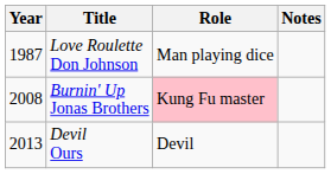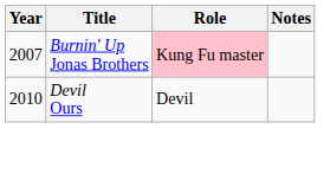- row: 1987 | Love Roulette Don Johnson | Man playing dice
Burnin' Up Jonas Brothers | Year: 2008 -> 2007
Devil Ours | Year: 2013 -> 2010
